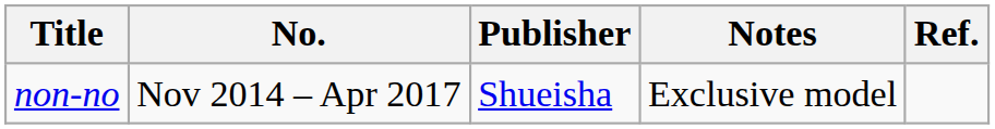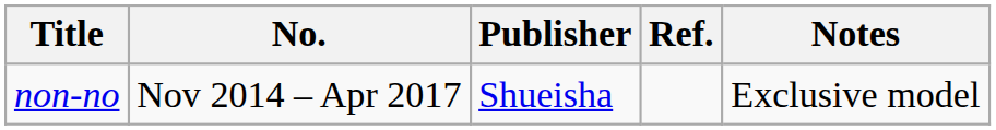columns swapped: Notes <-> Ref.
